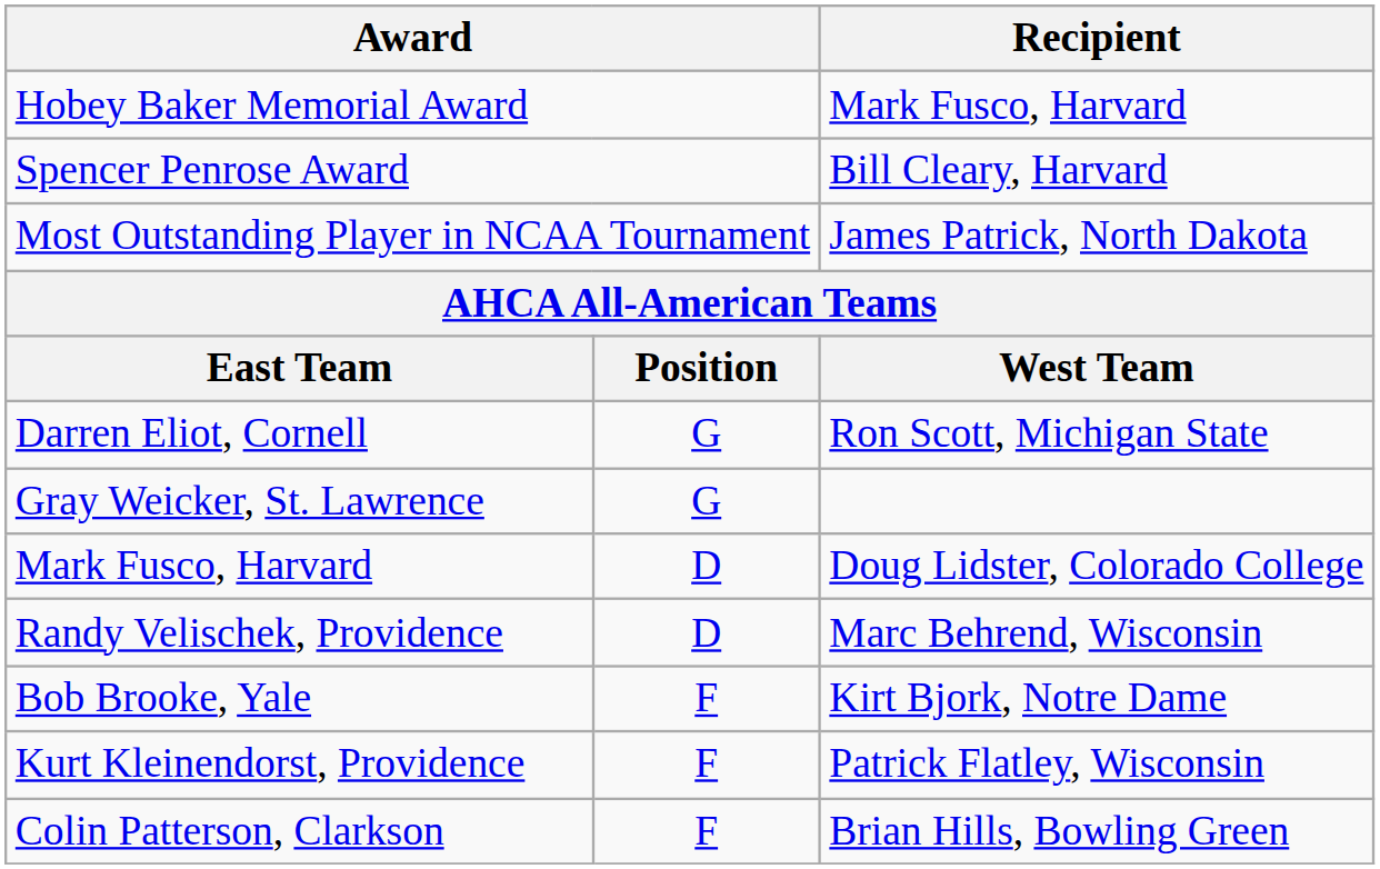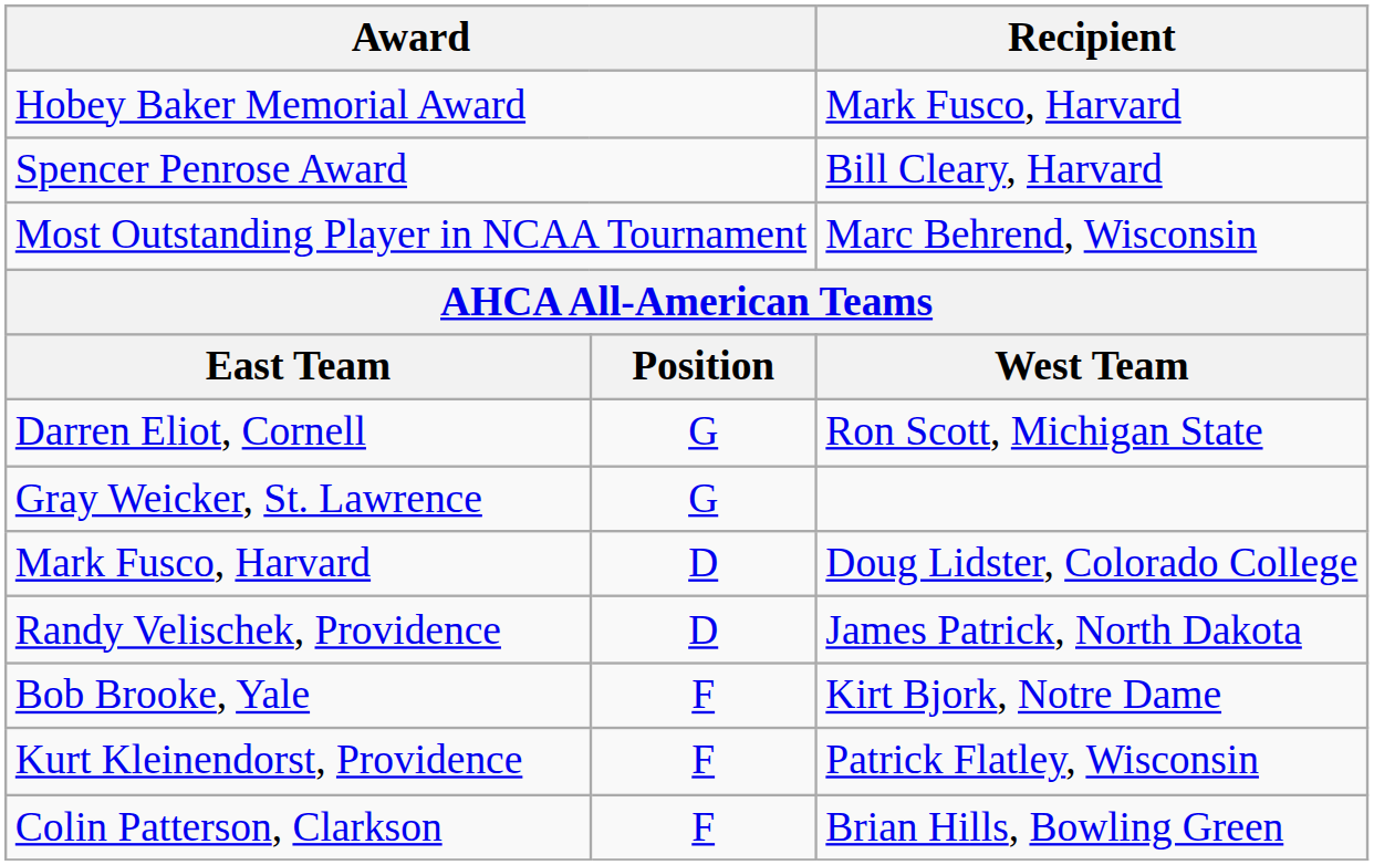Most Outstanding Player in NCAA Tournament | Recipient: James Patrick, North Dakota -> Marc Behrend, Wisconsin
Randy Velischek, Providence | Recipient: Marc Behrend, Wisconsin -> James Patrick, North Dakota
